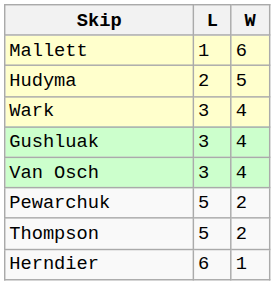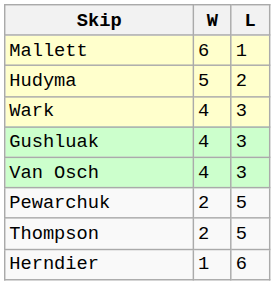columns swapped: W <-> L
